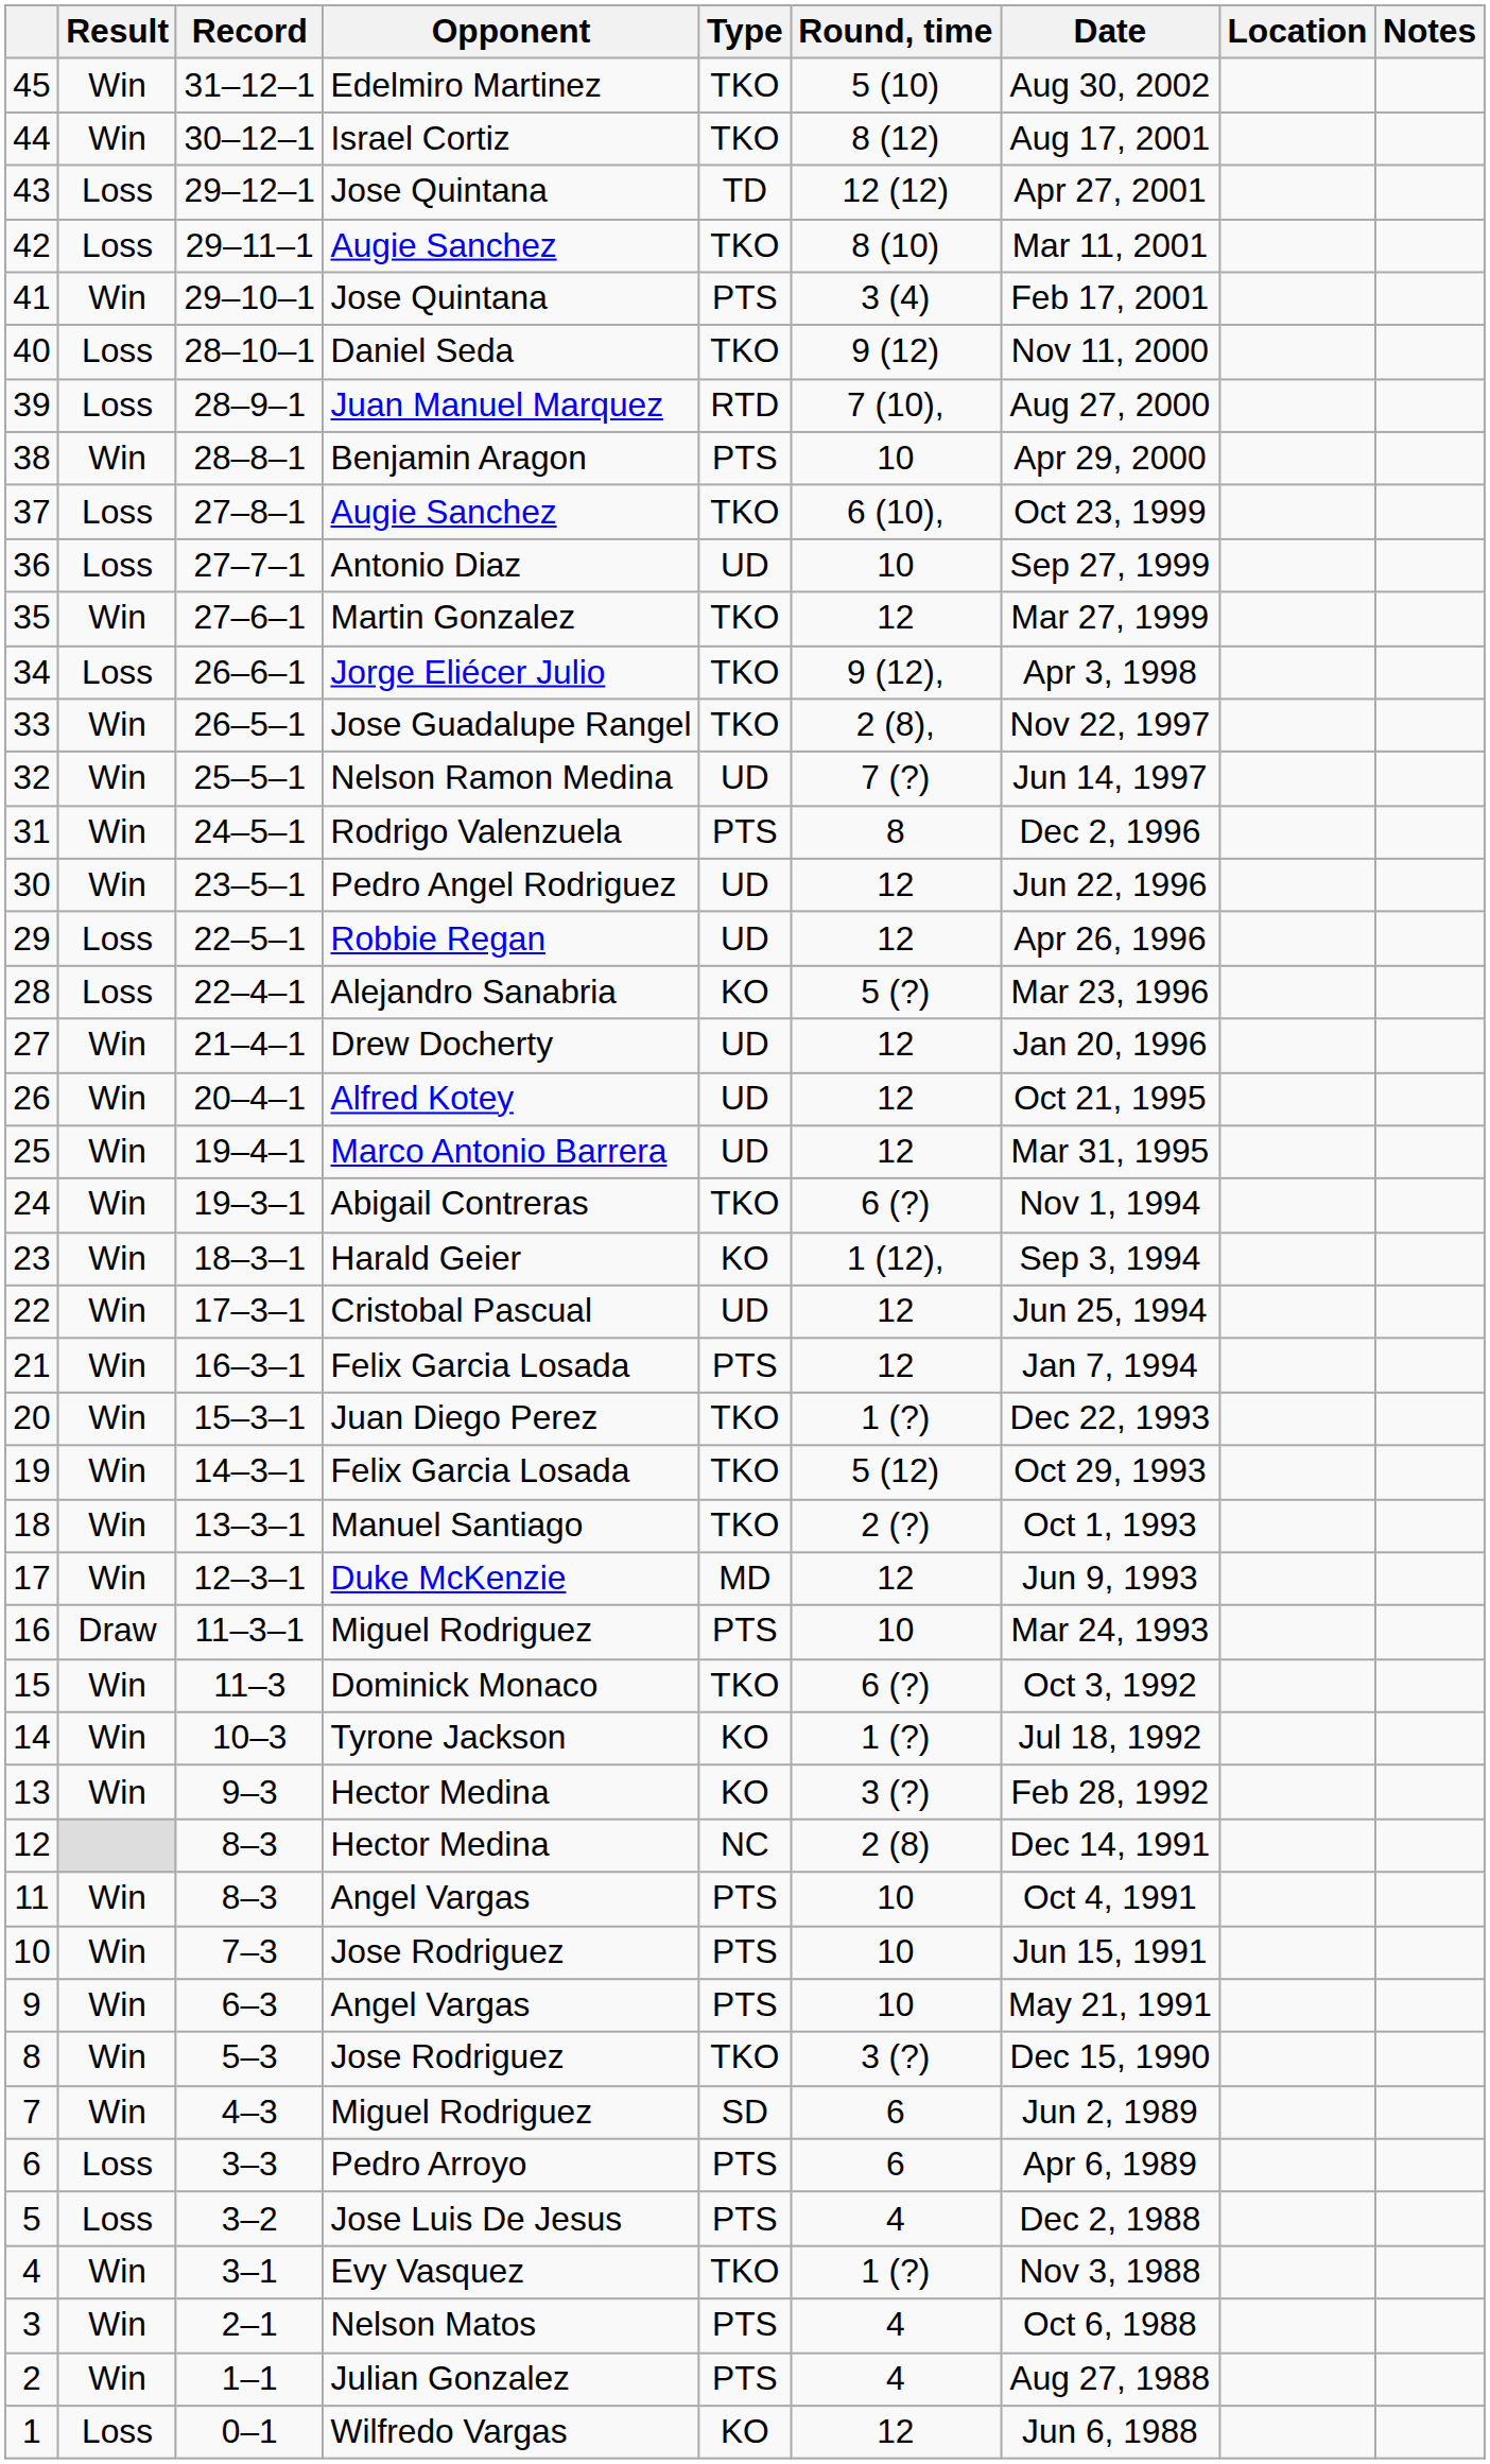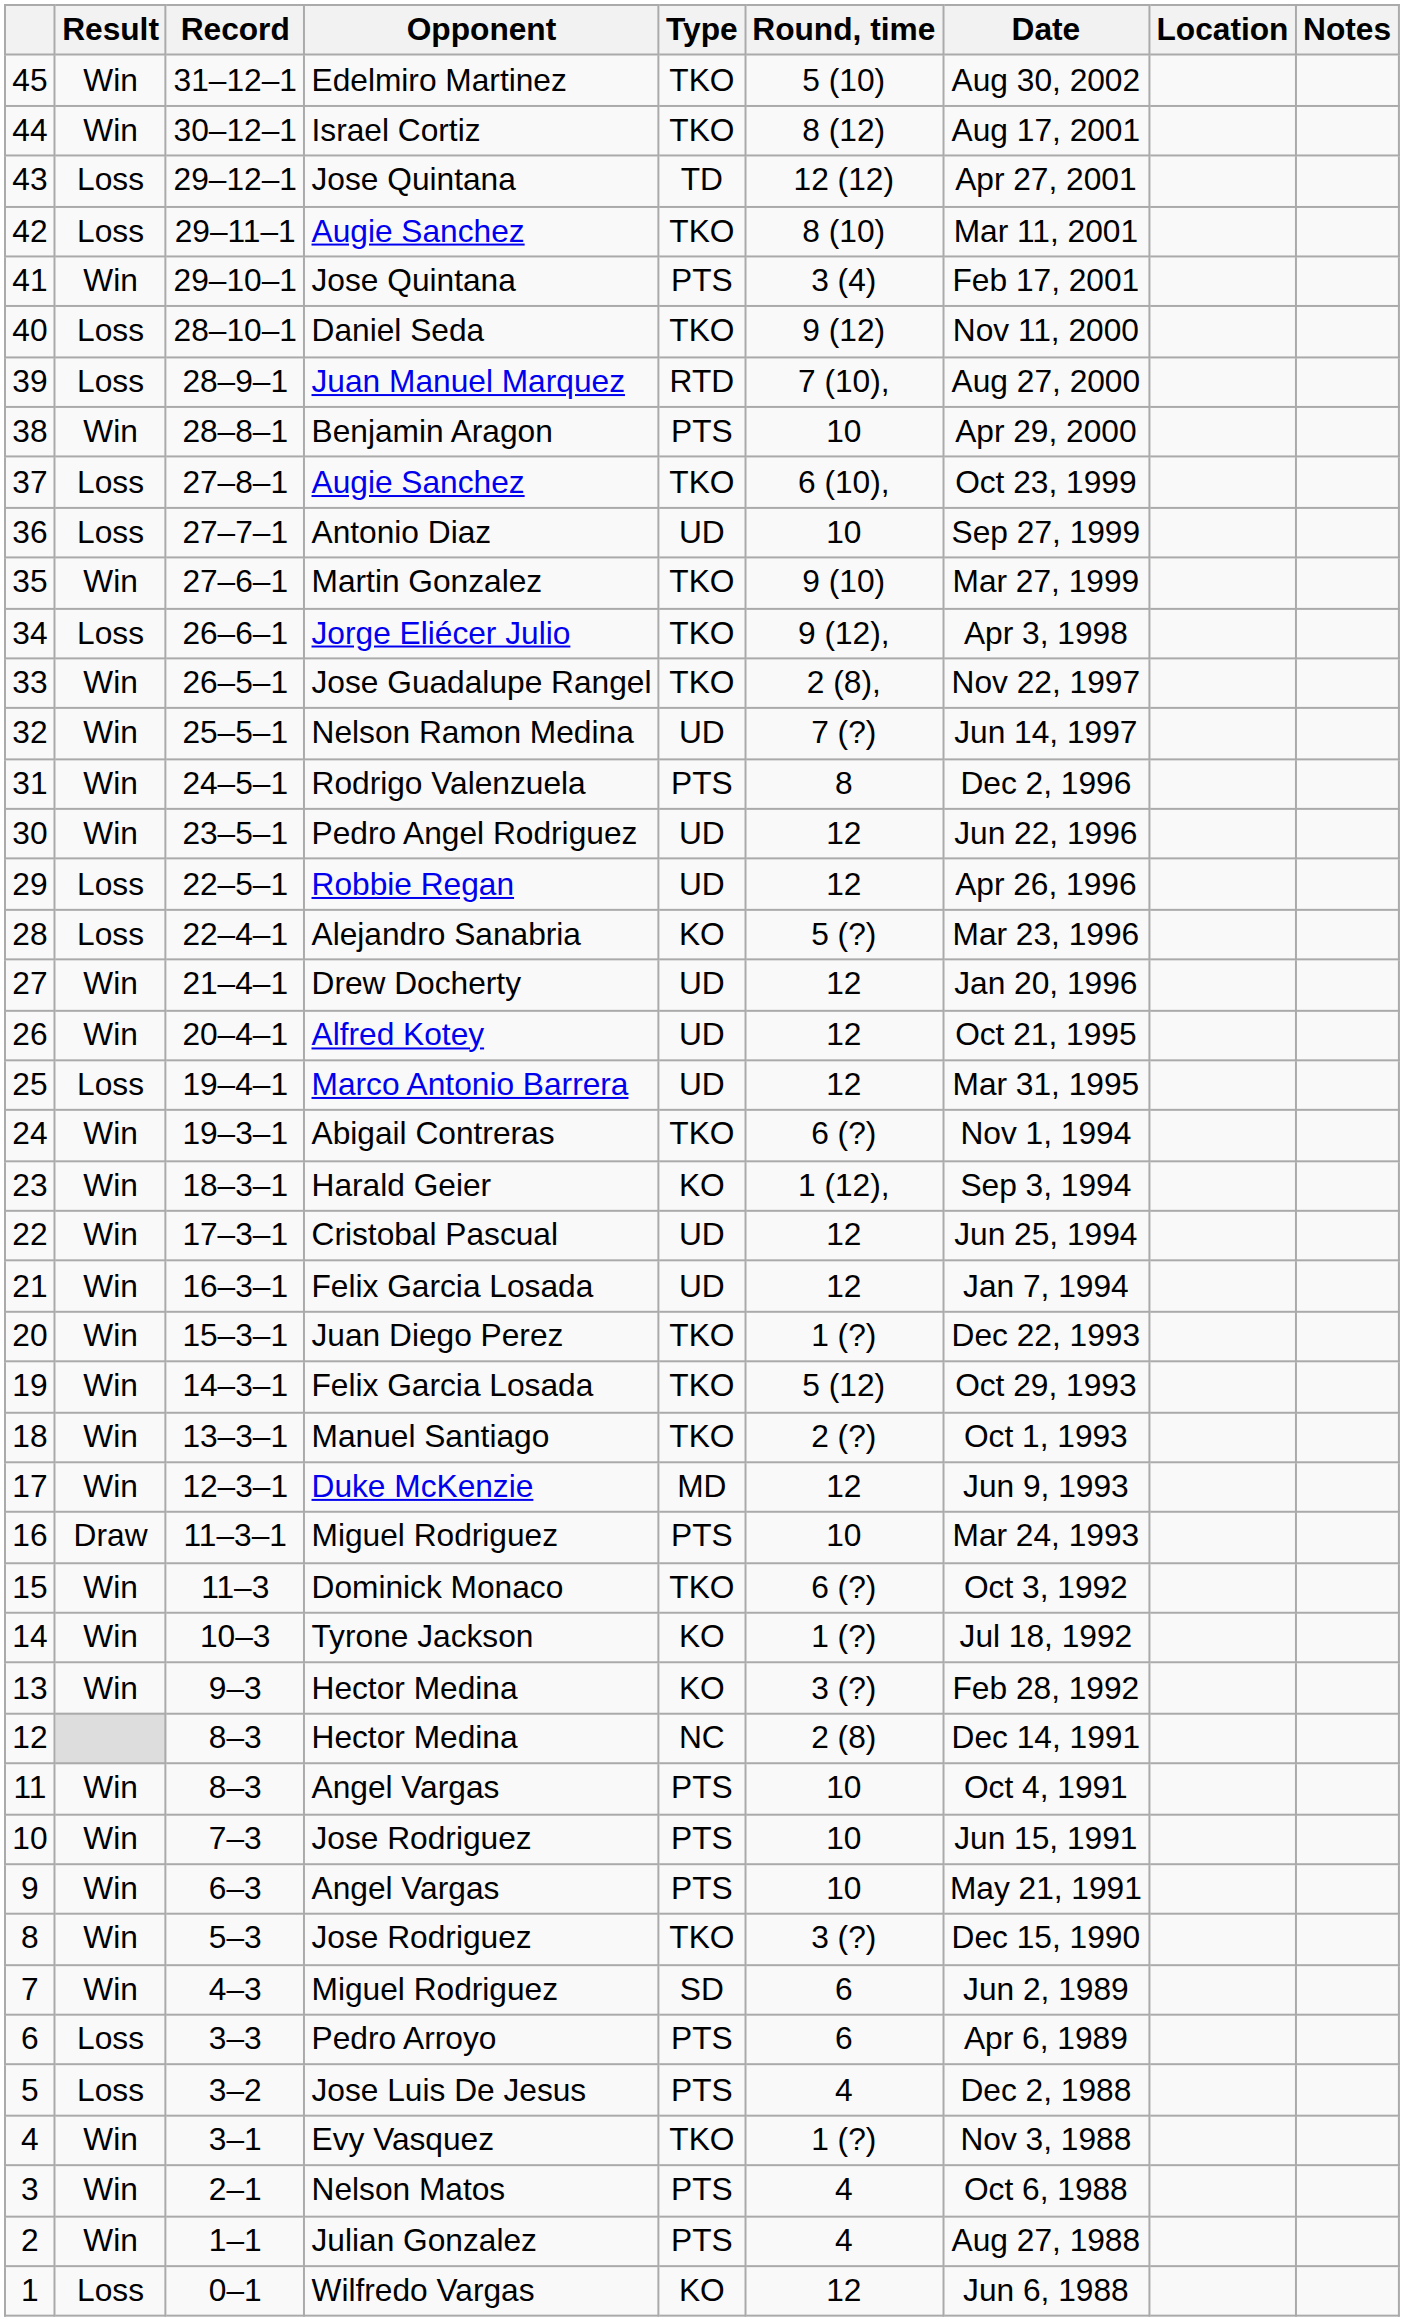35 | Round, time: 12 -> 9 (10)
25 | Result: Win -> Loss
21 | Type: PTS -> UD
